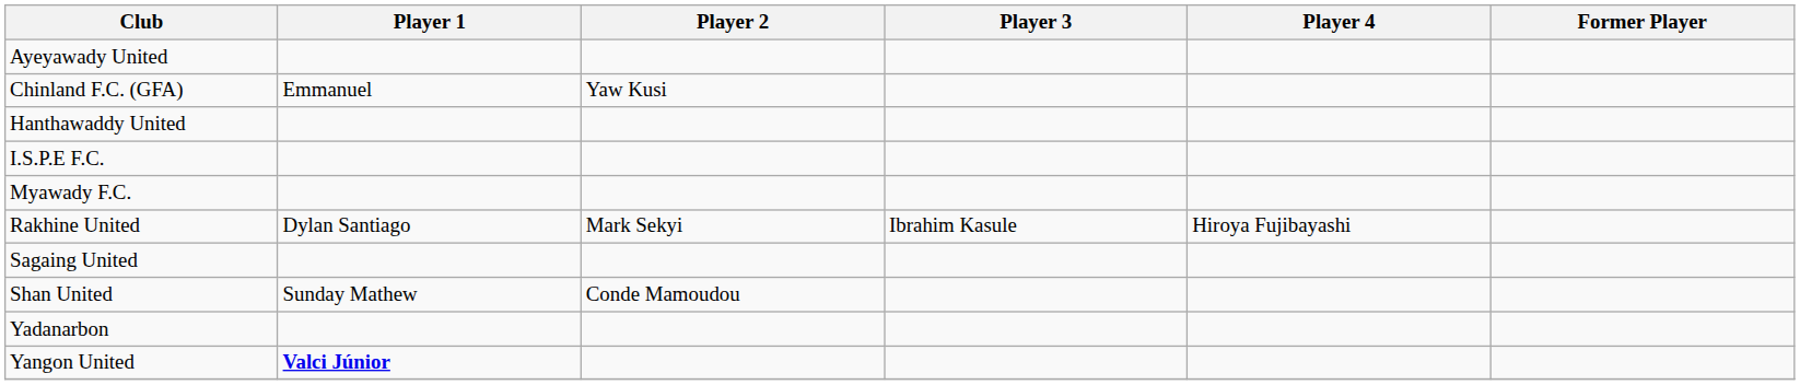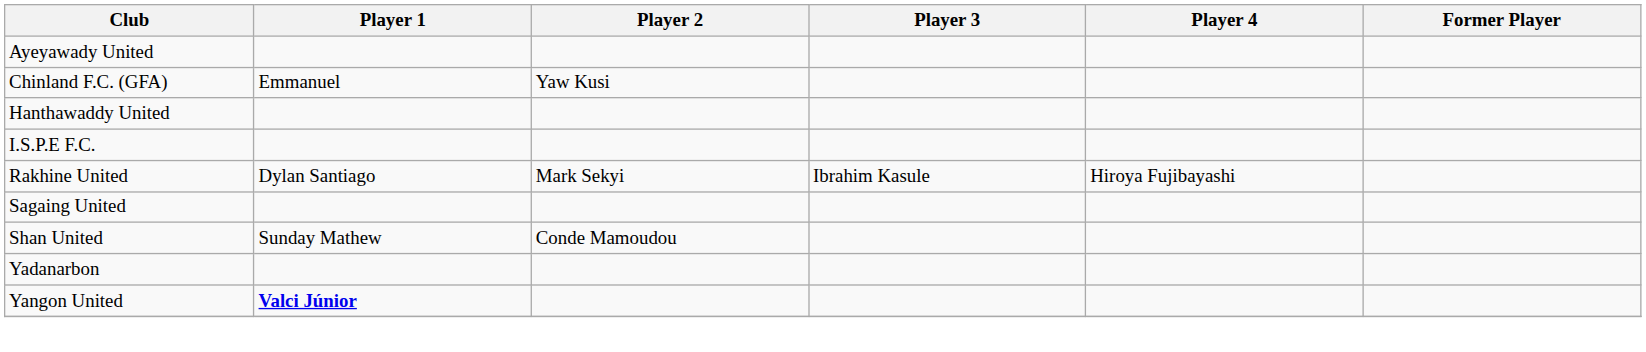- row: Myawady F.C.
